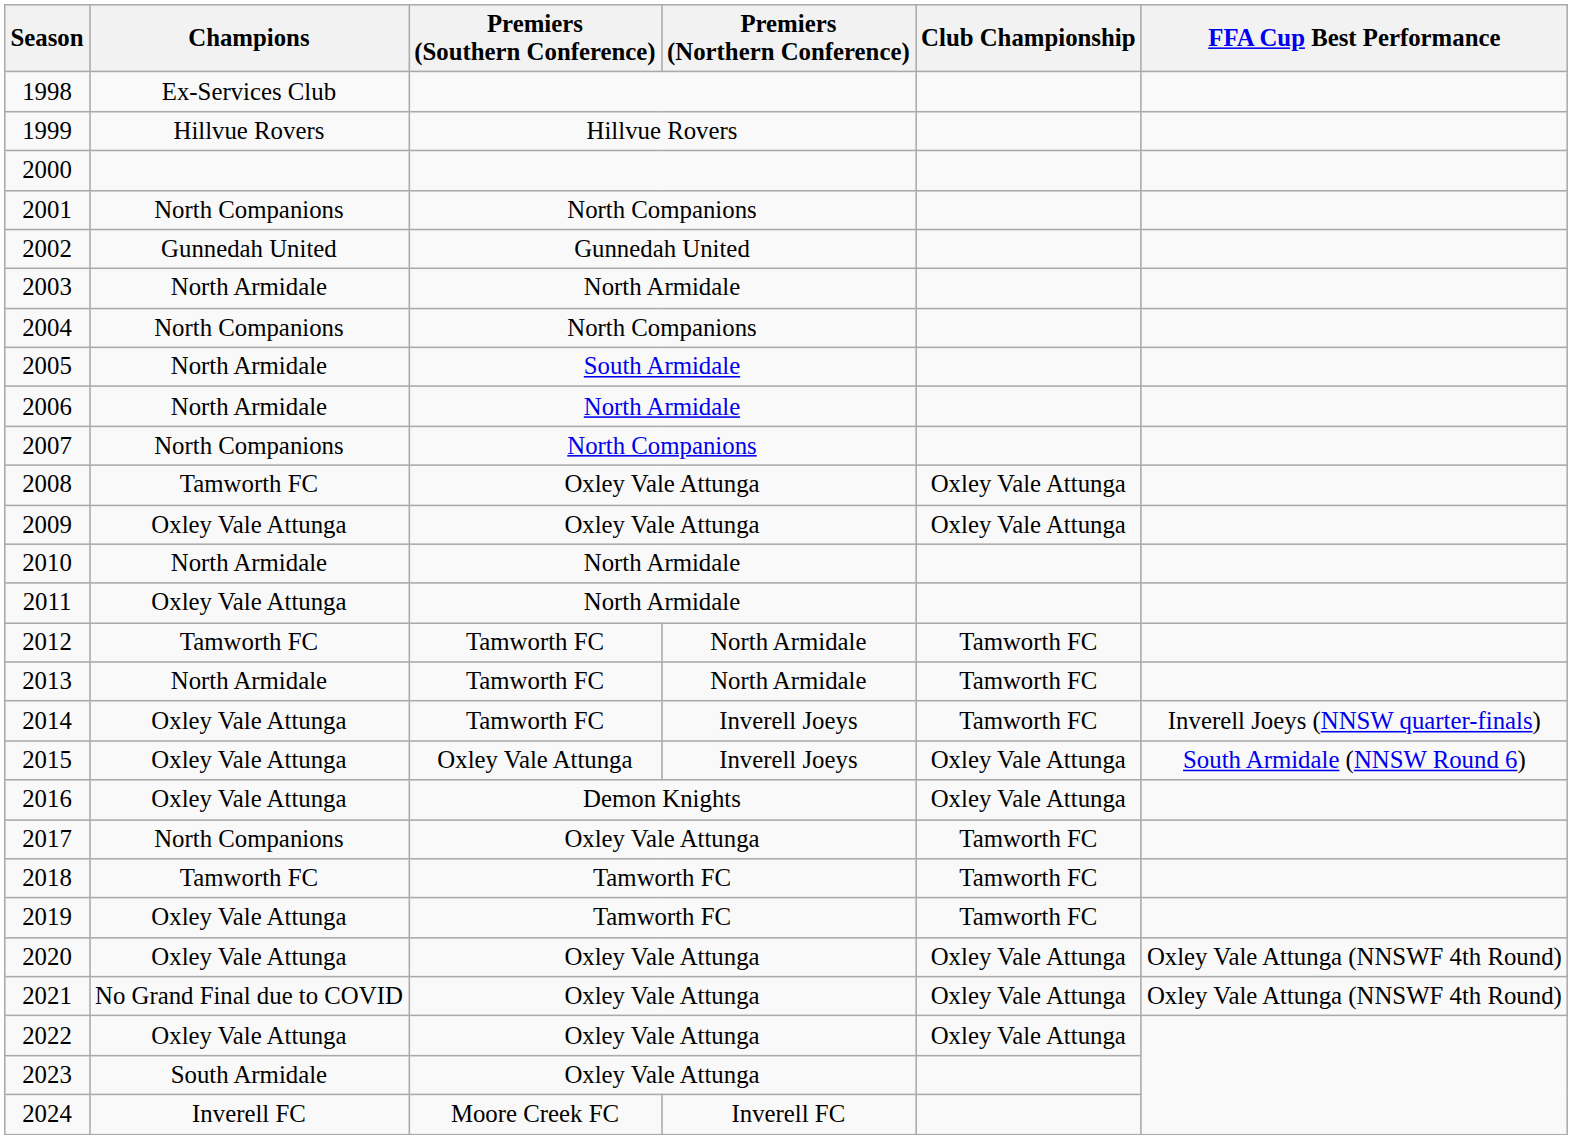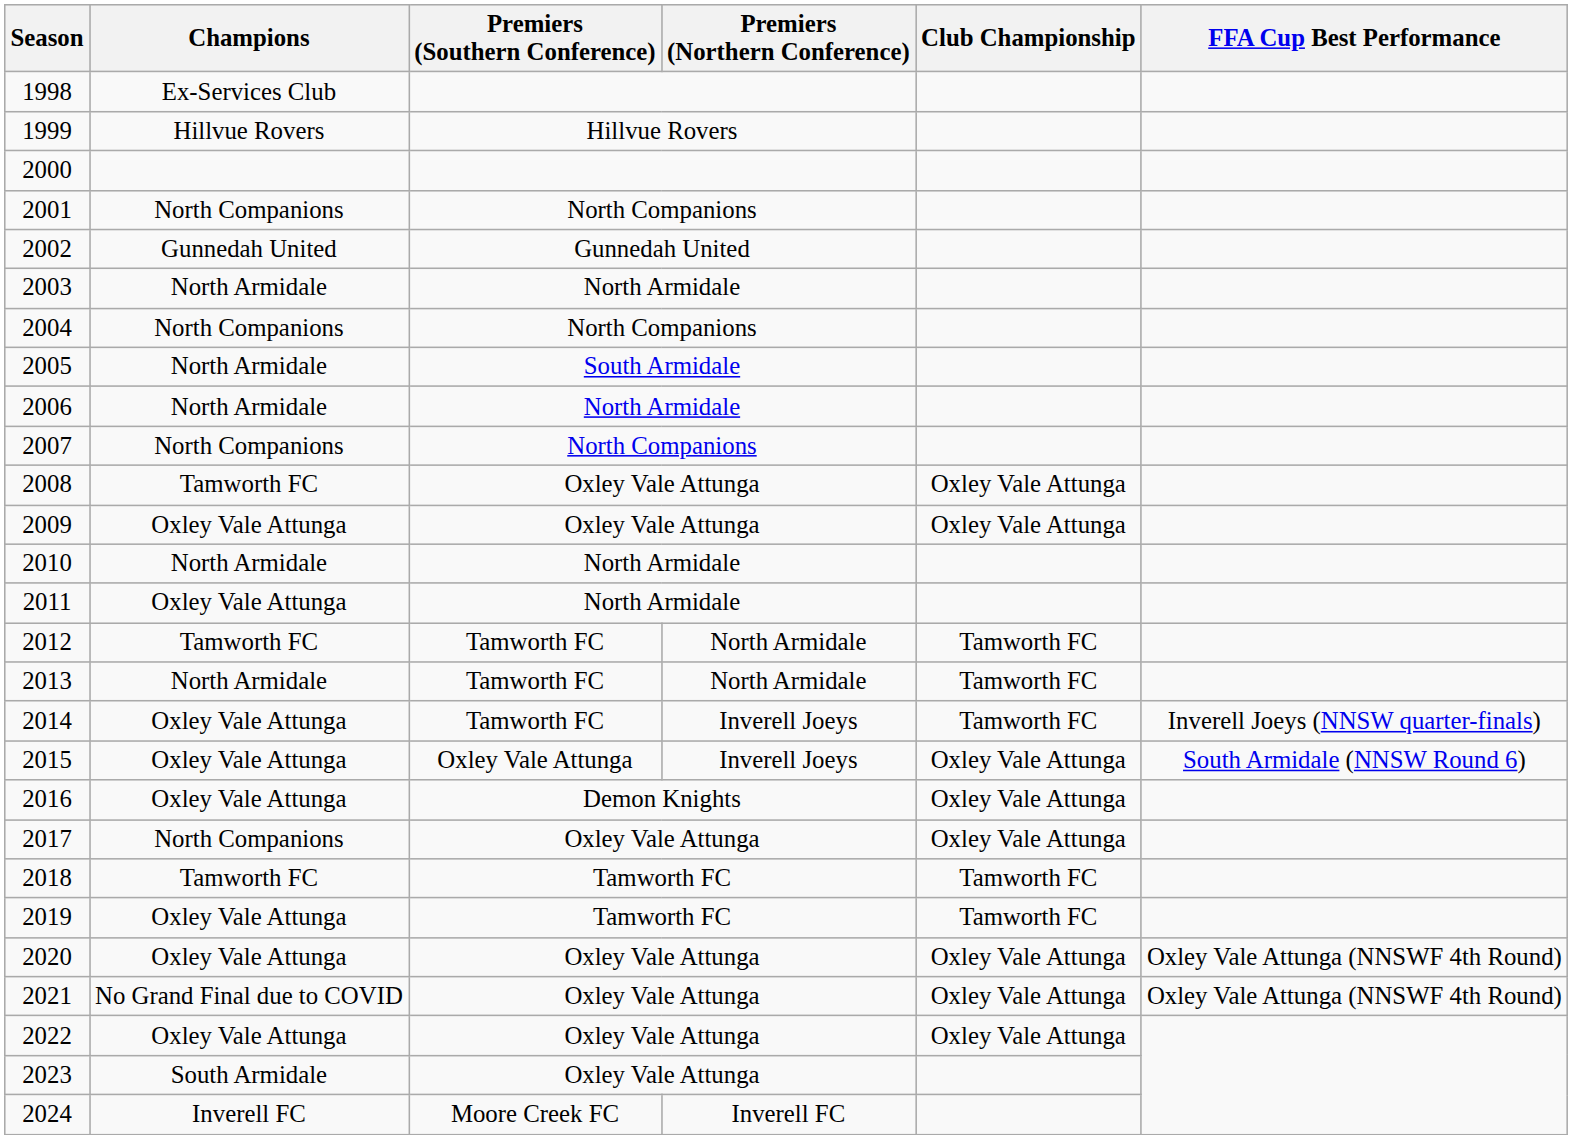2017 | Club Championship: Tamworth FC -> Oxley Vale Attunga
